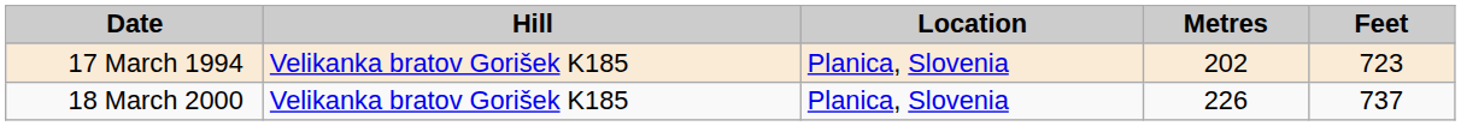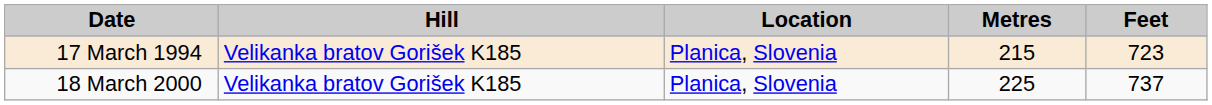17 March 1994 | Metres: 202 -> 215
18 March 2000 | Metres: 226 -> 225
